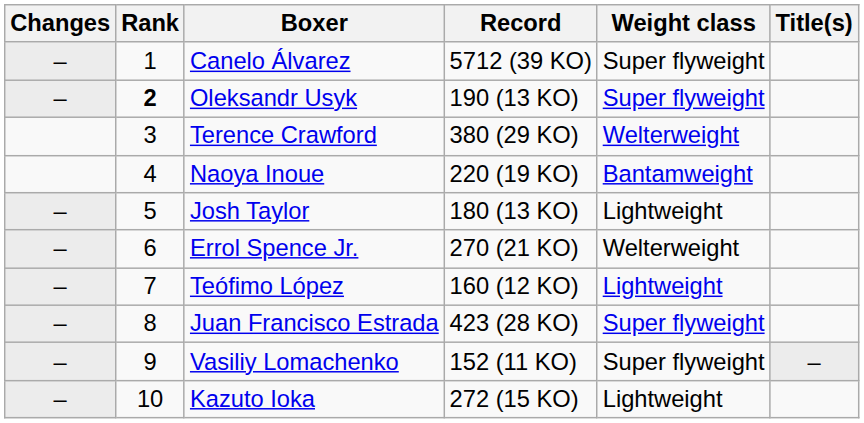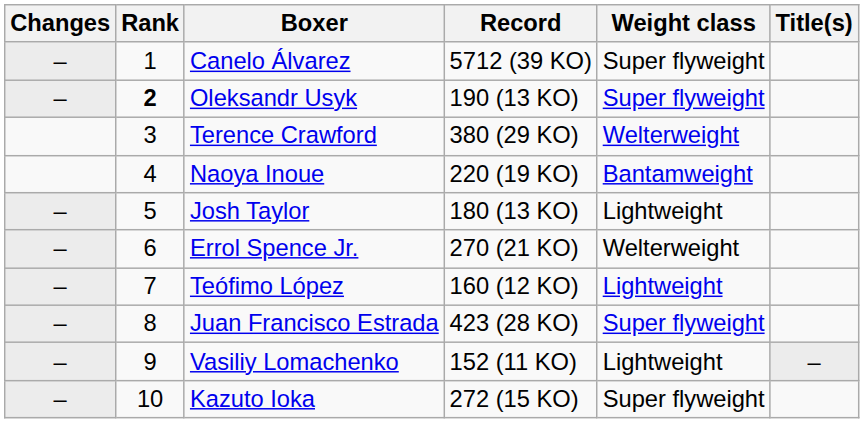Vasiliy Lomachenko | Weight class: Super flyweight -> Lightweight
Kazuto Ioka | Weight class: Lightweight -> Super flyweight
